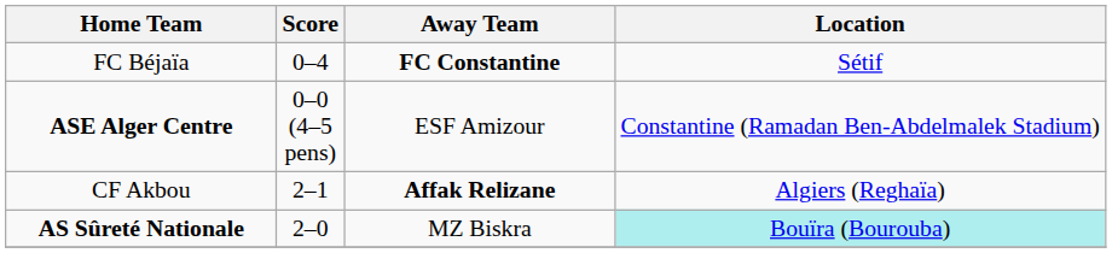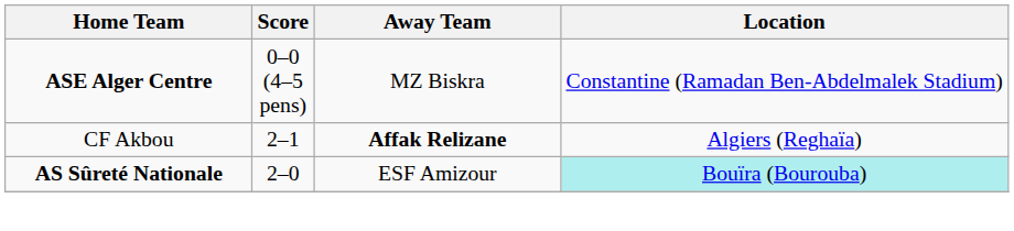- row: FC Béjaïa | 0–4 | FC Constantine | Sétif
ASE Alger Centre | Away Team: ESF Amizour -> MZ Biskra
AS Sûreté Nationale | Away Team: MZ Biskra -> ESF Amizour
